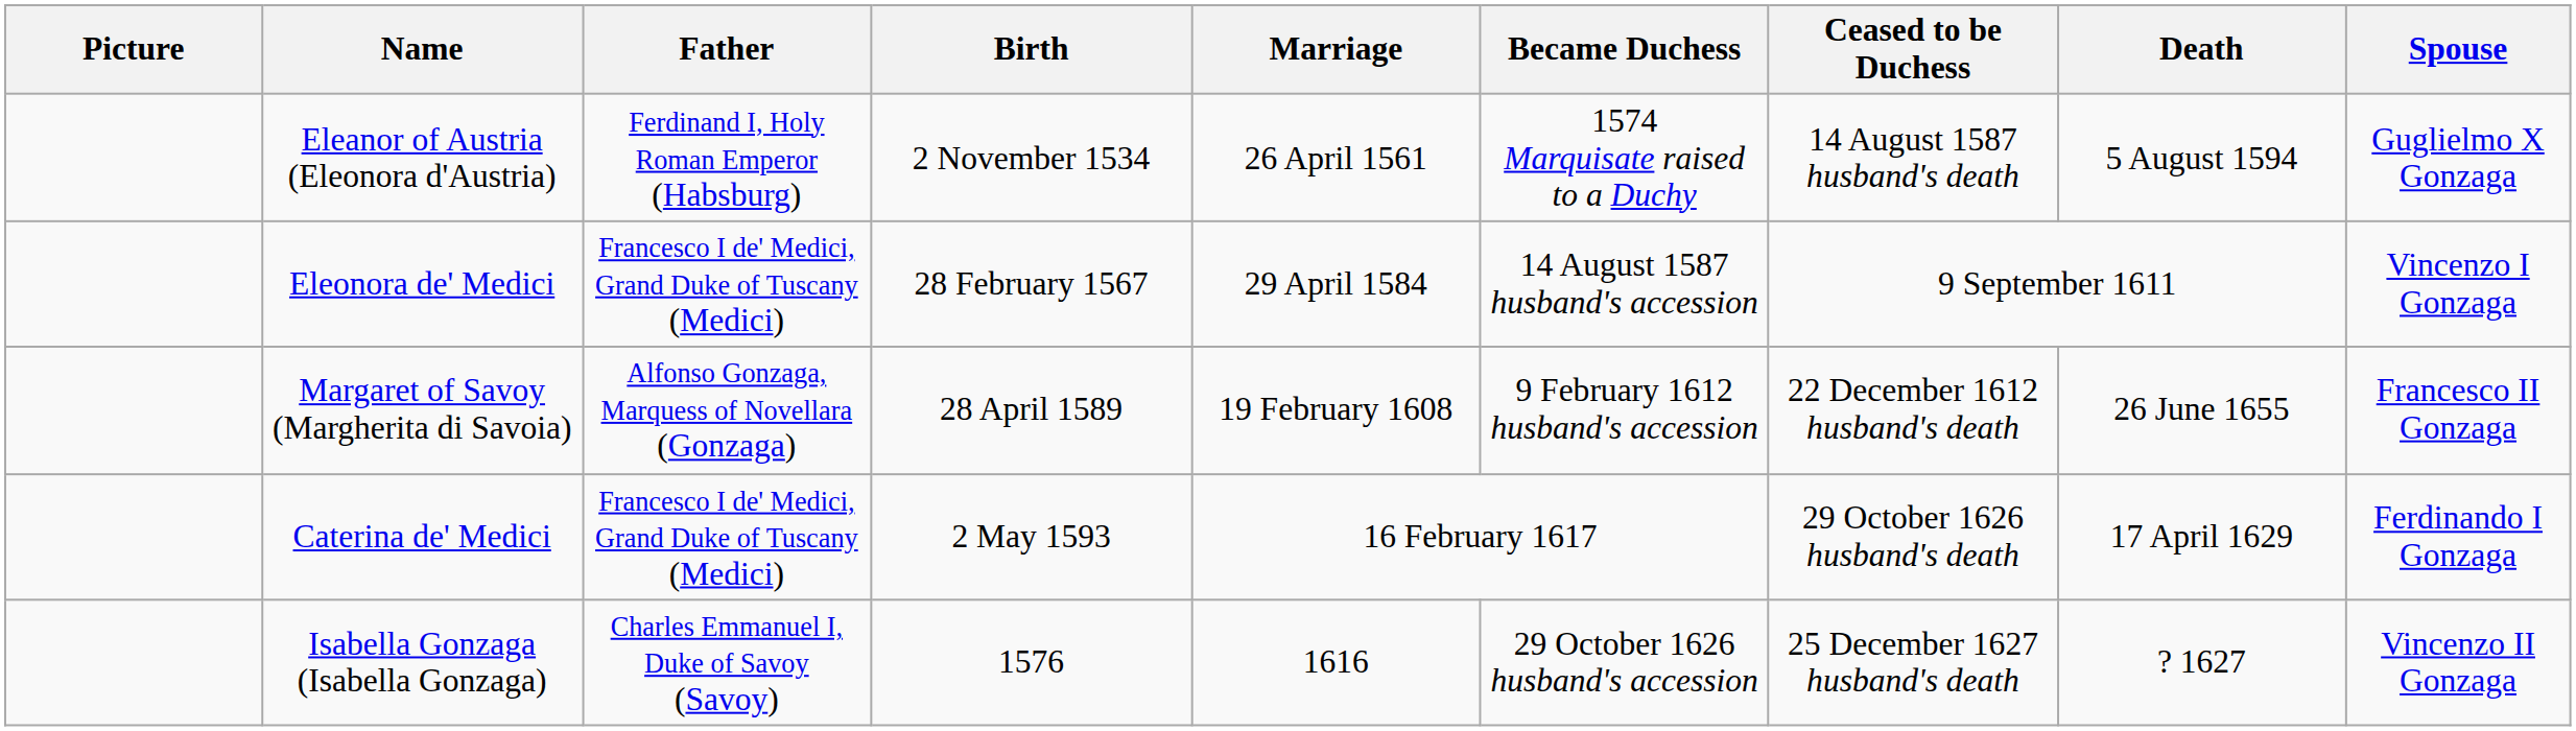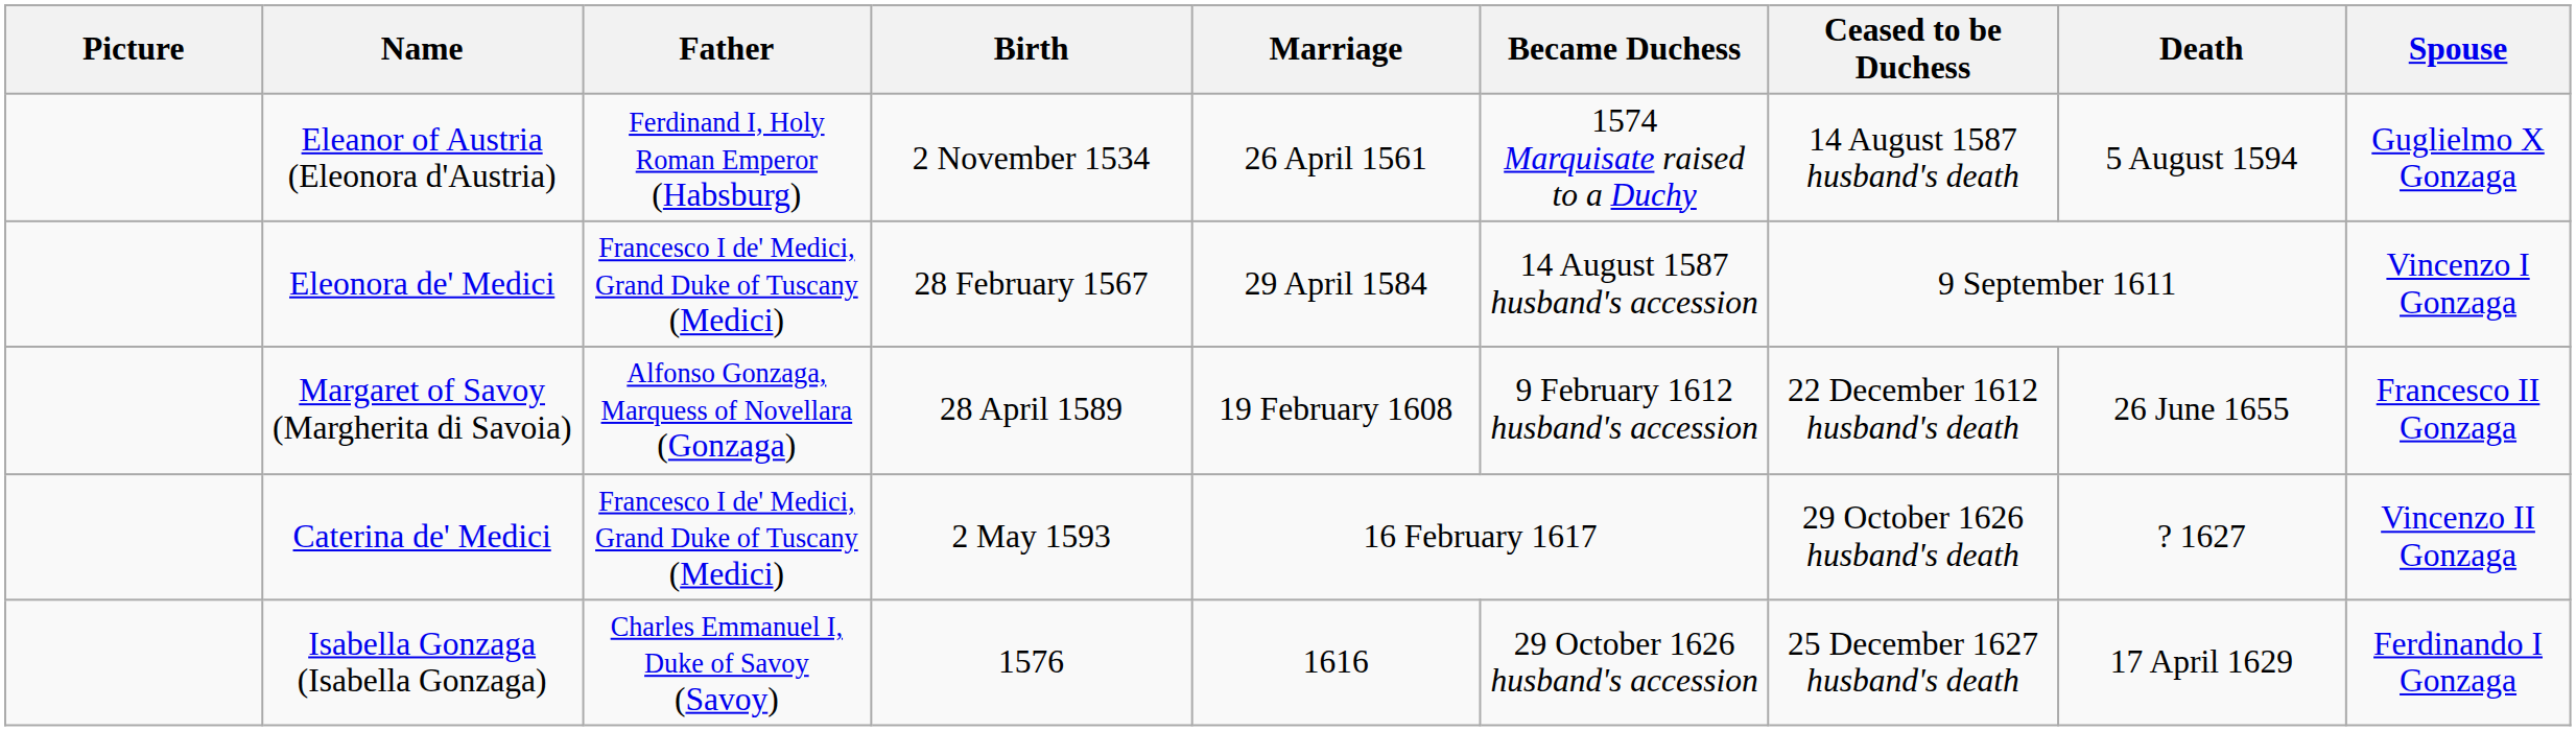Caterina de' Medici | Death: 17 April 1629 -> ? 1627
Caterina de' Medici | Spouse: Ferdinando I Gonzaga -> Vincenzo II Gonzaga
Isabella Gonzaga (Isabella Gonzaga) | Death: ? 1627 -> 17 April 1629
Isabella Gonzaga (Isabella Gonzaga) | Spouse: Vincenzo II Gonzaga -> Ferdinando I Gonzaga
